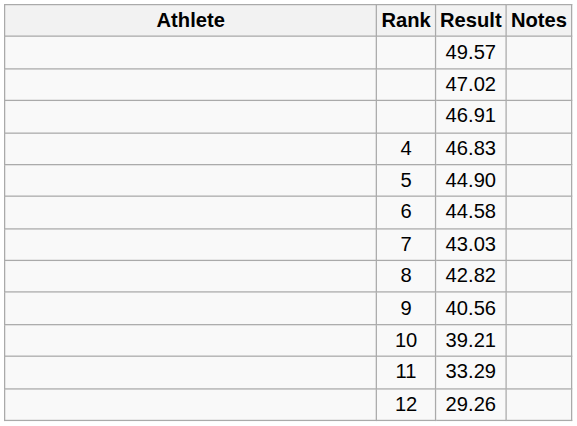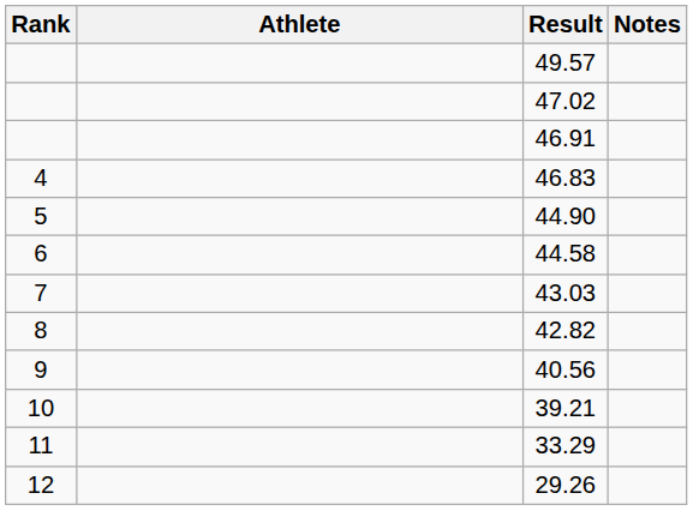columns swapped: Rank <-> Athlete
